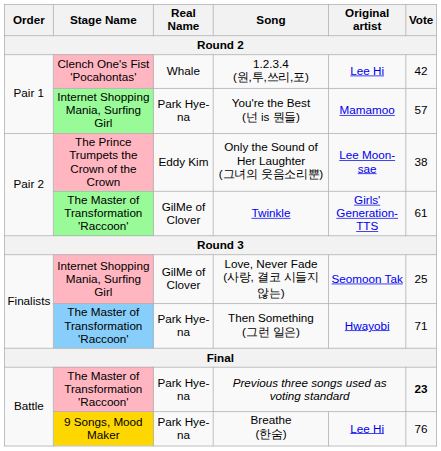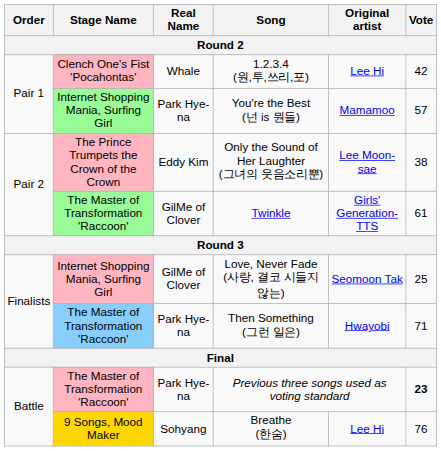Breathe (한숨) | Real Name: Park Hye-na -> Sohyang
